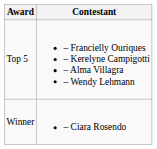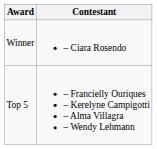rows swapped: Winner <-> Top 5
